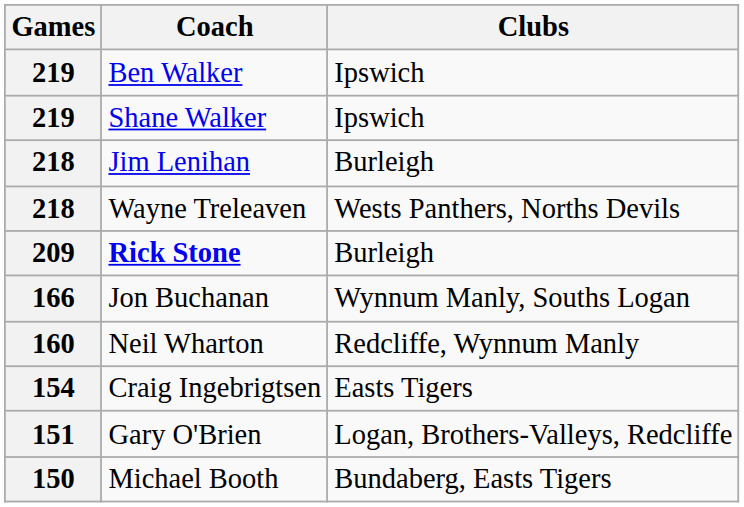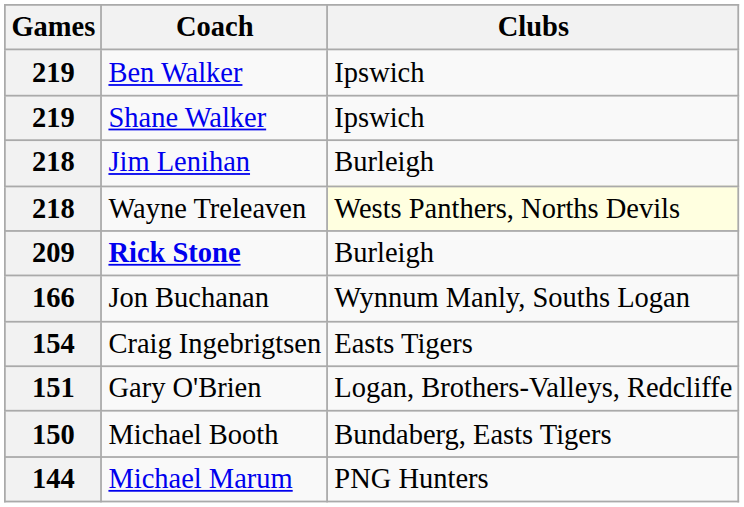Wayne Treleaven | Clubs: no background -> lightyellow background
- row: 160 | Neil Wharton | Redcliffe, Wynnum Manly
+ row: 144 | Michael Marum | PNG Hunters
